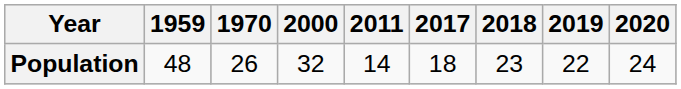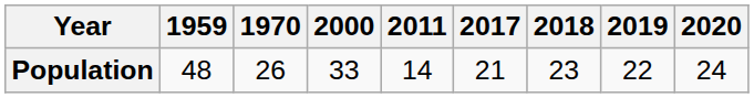Population | 2000: 32 -> 33
Population | 2017: 18 -> 21
